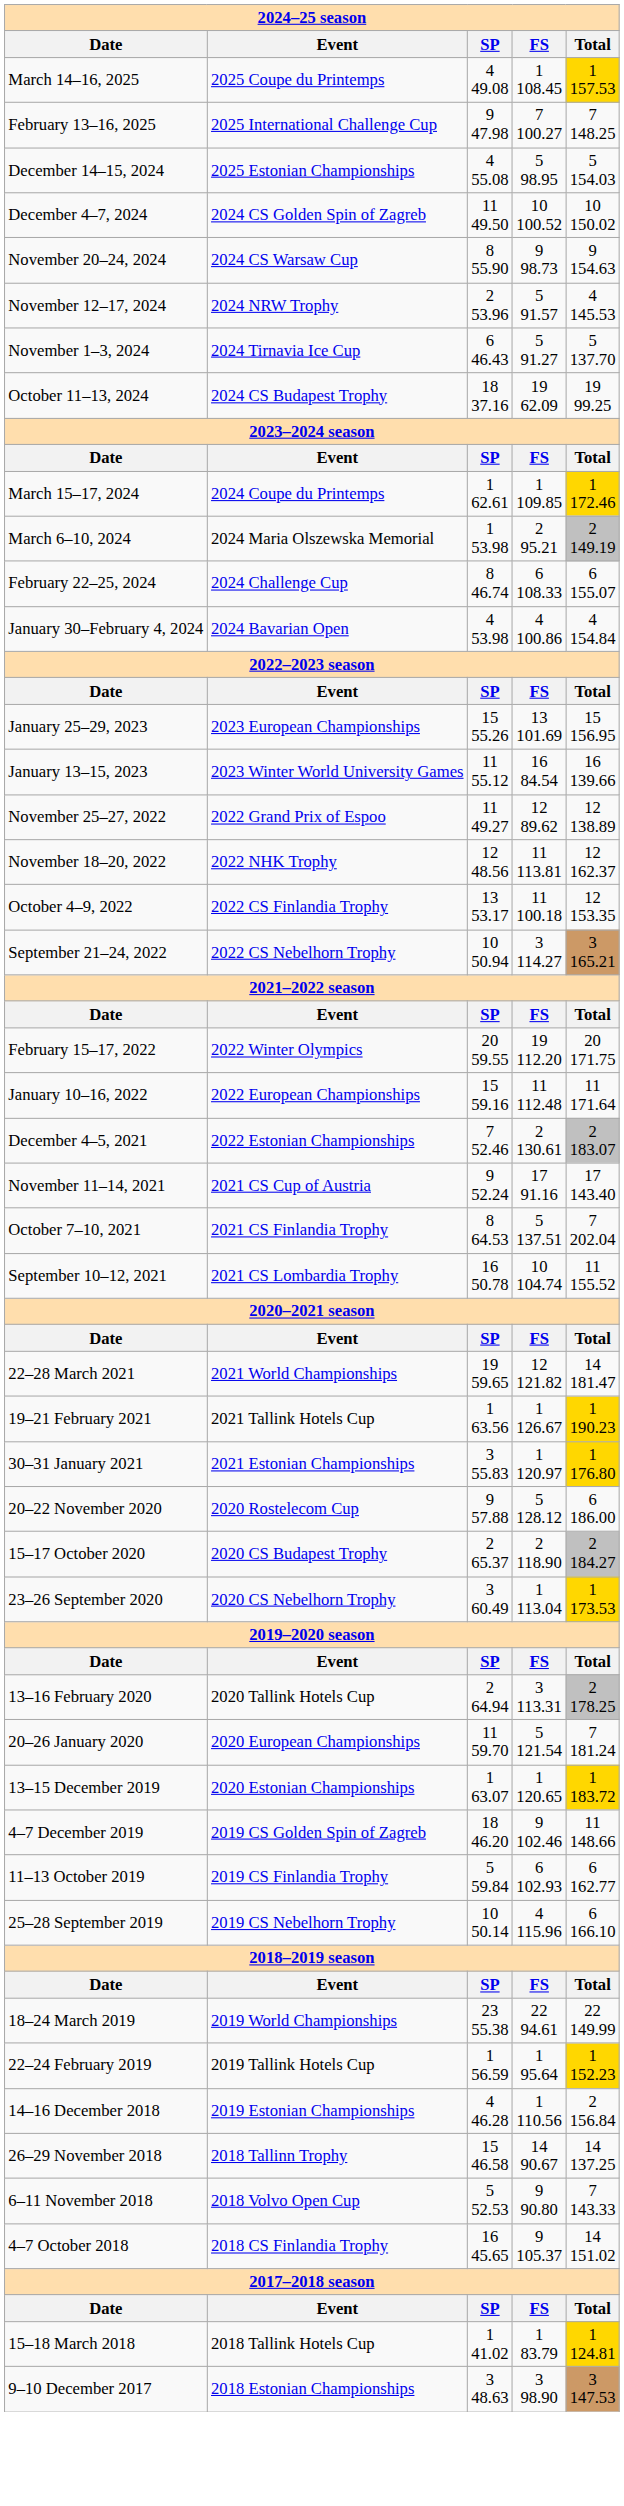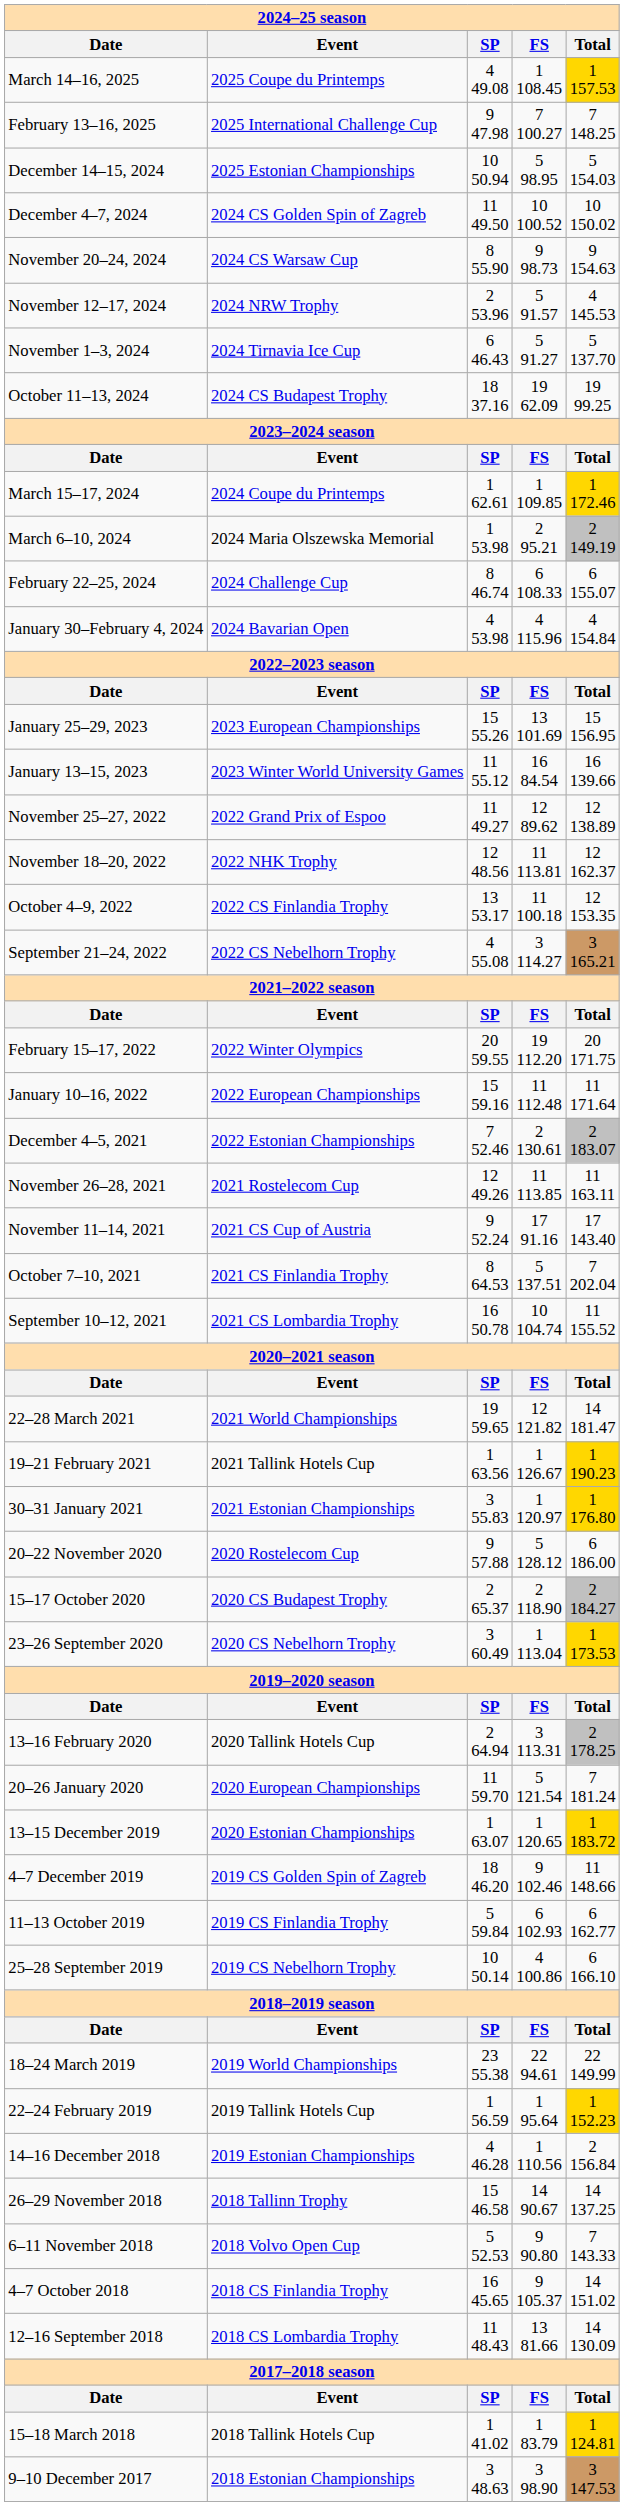December 14–15, 2024 | column 3: 4 55.08 -> 10 50.94
January 30–February 4, 2024 | column 4: 4 100.86 -> 4 115.96
September 21–24, 2022 | column 3: 10 50.94 -> 4 55.08
+ row: November 26–28, 2021 | 2021 Rostelecom Cup | 12 49.26 | 11 113.85 | 11 163.11
25–28 September 2019 | column 4: 4 115.96 -> 4 100.86
+ row: 12–16 September 2018 | 2018 CS Lombardia Trophy | 11 48.43 | 13 81.66 | 14 130.09
